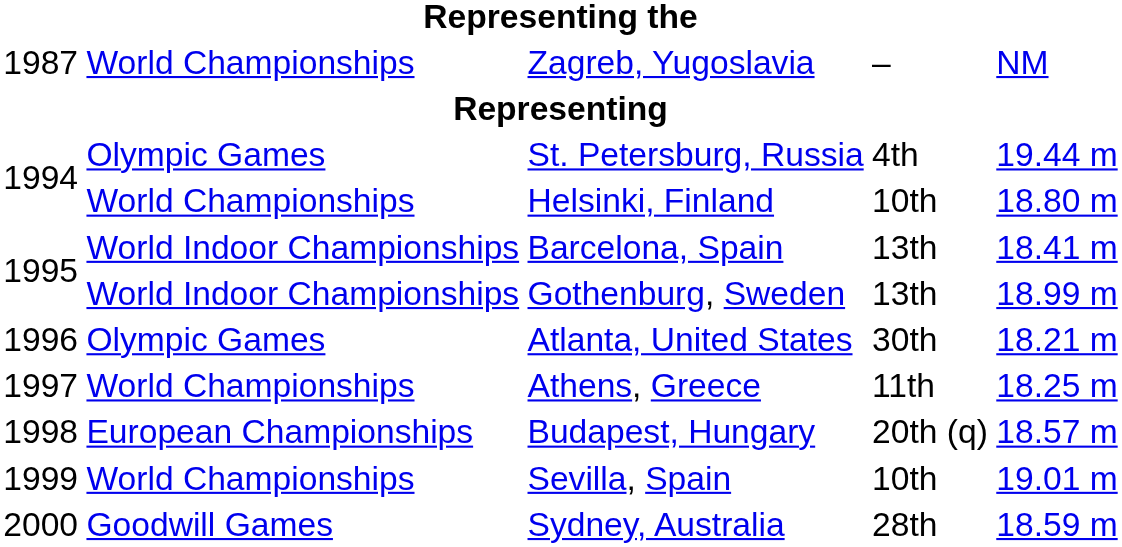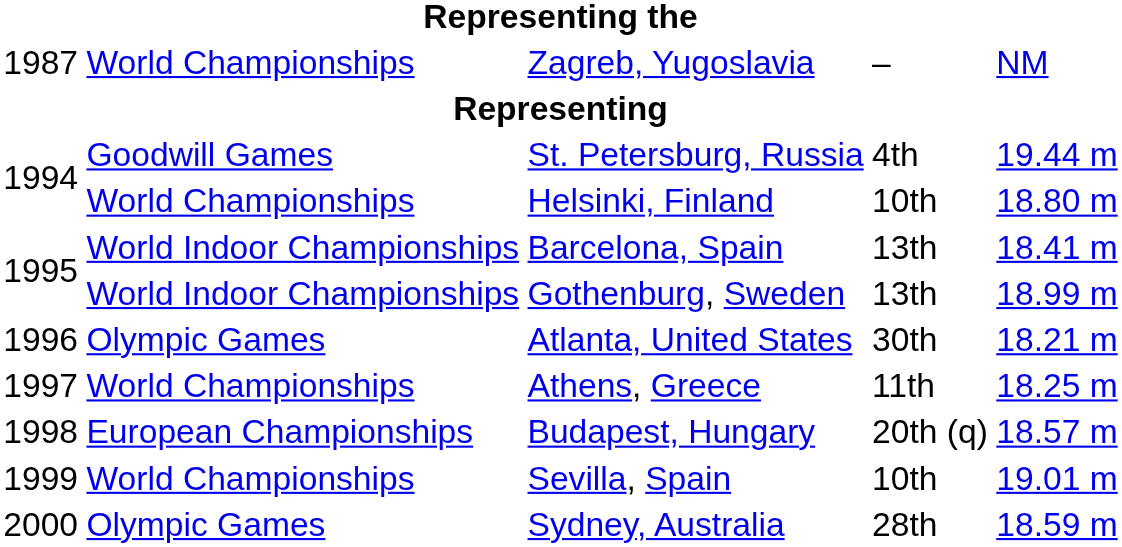St. Petersburg, Russia | column 2: Olympic Games -> Goodwill Games
Sydney, Australia | column 2: Goodwill Games -> Olympic Games
